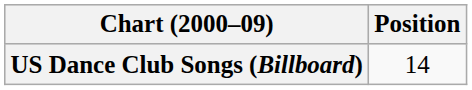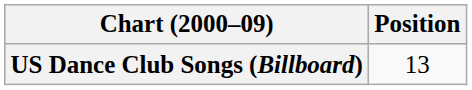US Dance Club Songs (Billboard) | Position: 14 -> 13
